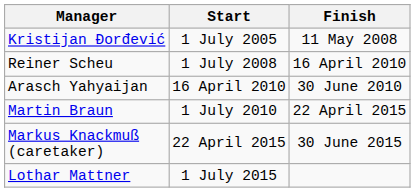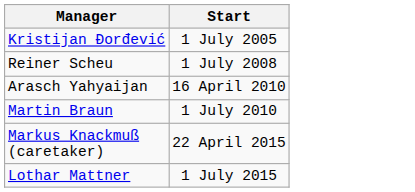- column: Finish | 11 May 2008 | 16 April 2010 | 30 June 2010 | 22 April 2015 | 30 June 2015
